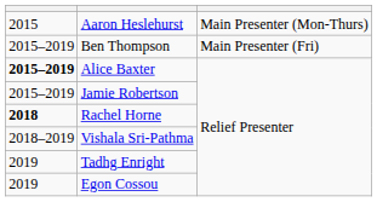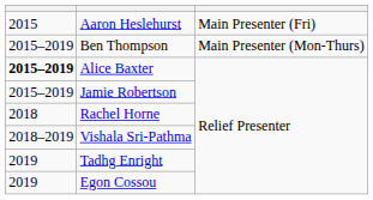Aaron Heslehurst | column 3: Main Presenter (Mon-Thurs) -> Main Presenter (Fri)
Ben Thompson | column 3: Main Presenter (Fri) -> Main Presenter (Mon-Thurs)
Rachel Horne | column 1: bold -> normal
